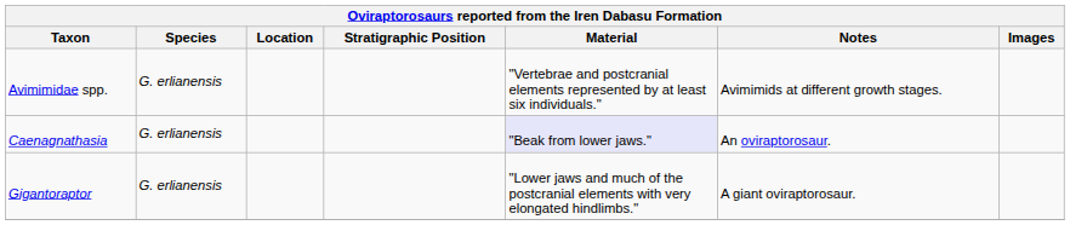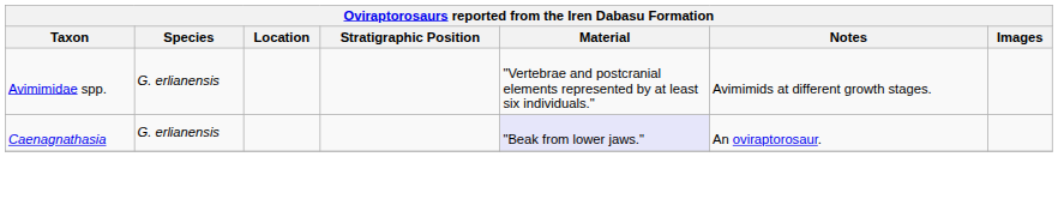- row: Gigantoraptor | G. erlianensis | "Lower jaws and much of the postcranial elements with very elongated hindlimbs." | A giant oviraptorosaur.
